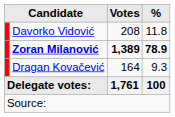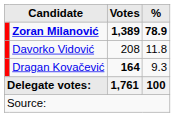rows swapped: Zoran Milanović <-> Davorko Vidović
Dragan Kovačević | Votes: normal -> bold
